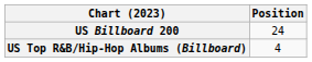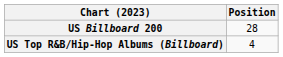US Billboard 200 | Position: 24 -> 28
